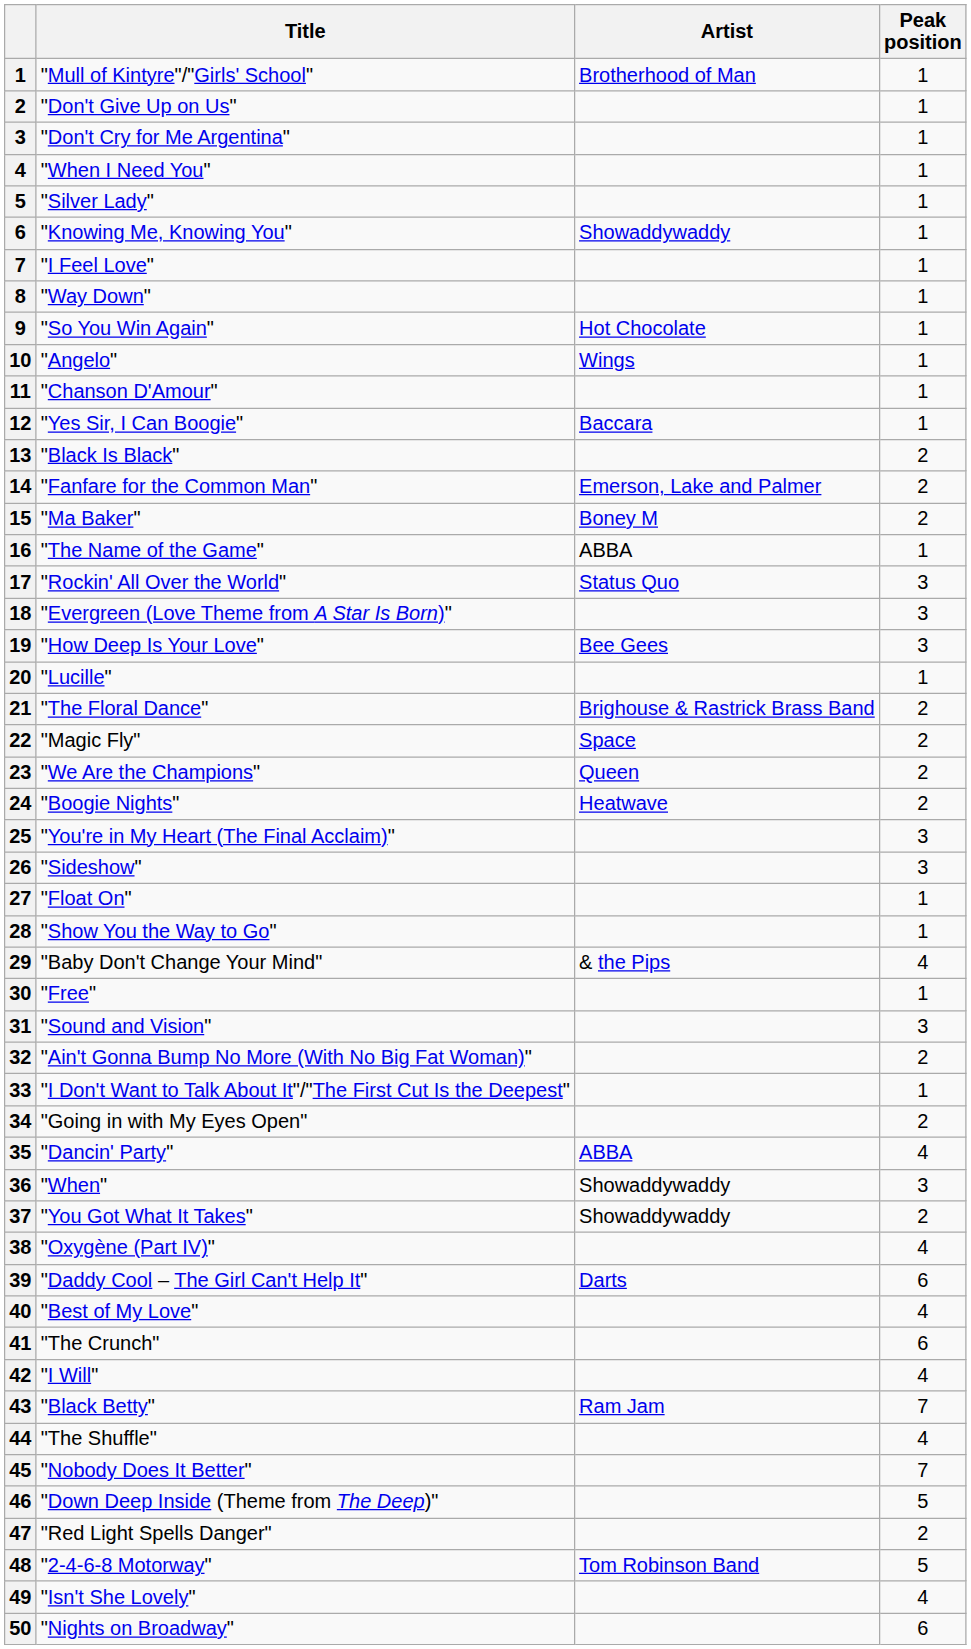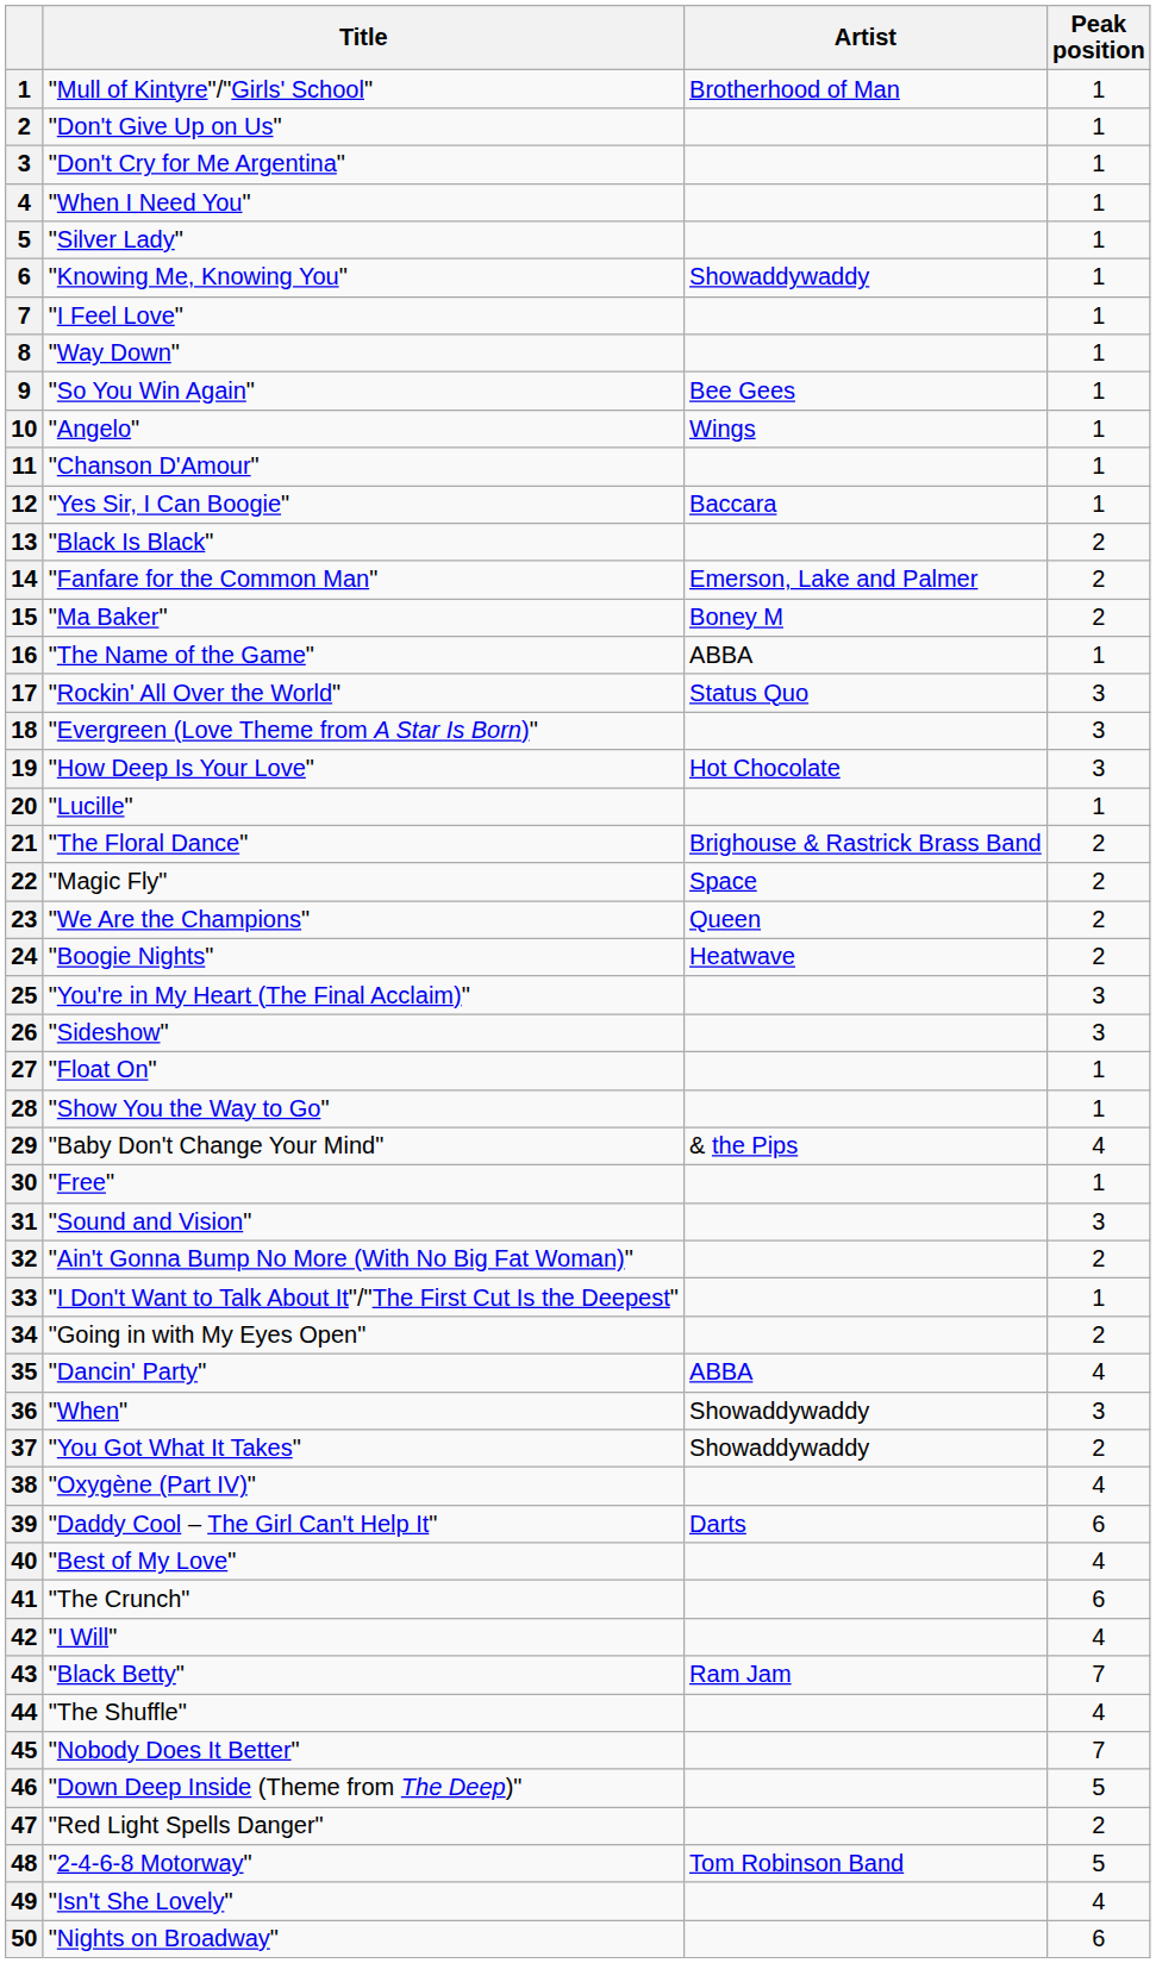"So You Win Again" | Artist: Hot Chocolate -> Bee Gees
"How Deep Is Your Love" | Artist: Bee Gees -> Hot Chocolate
